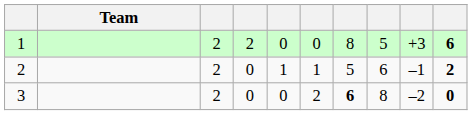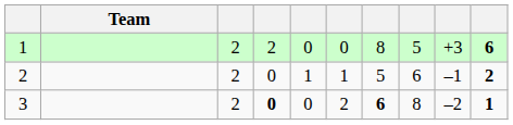3 | column 4: normal -> bold
3 | column 10: 0 -> 1
